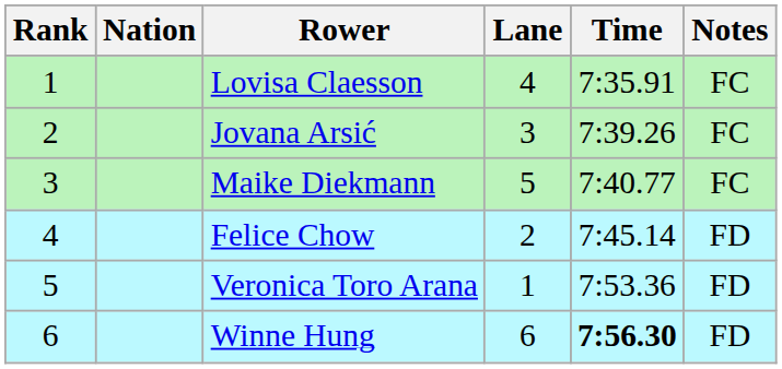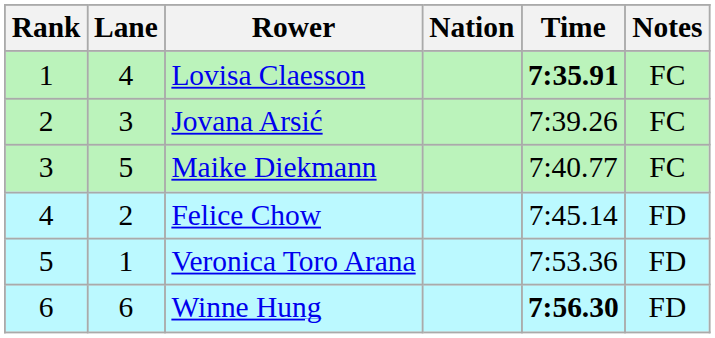columns swapped: Lane <-> Nation
Lovisa Claesson | Time: normal -> bold
